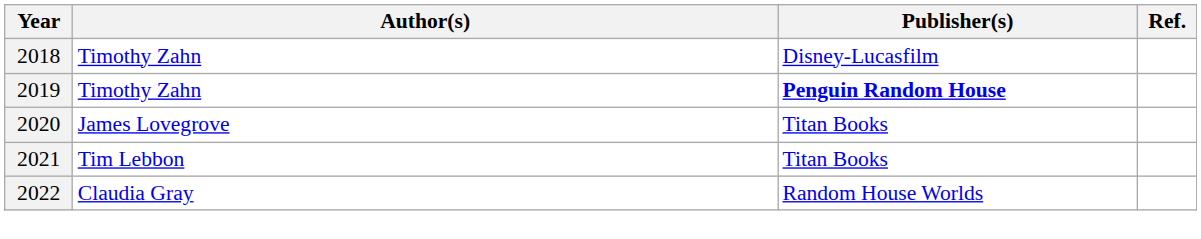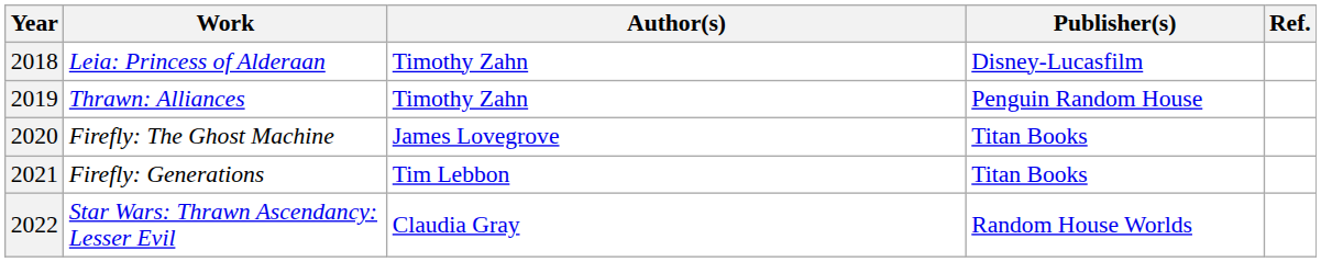+ column: Work | Leia: Princess of Alderaan | Thrawn: Alliances | Firefly: The Ghost Machine | Firefly: Generations | Star Wars: Thrawn Ascendancy: Lesser Evil
2019 | Publisher(s): bold -> normal
